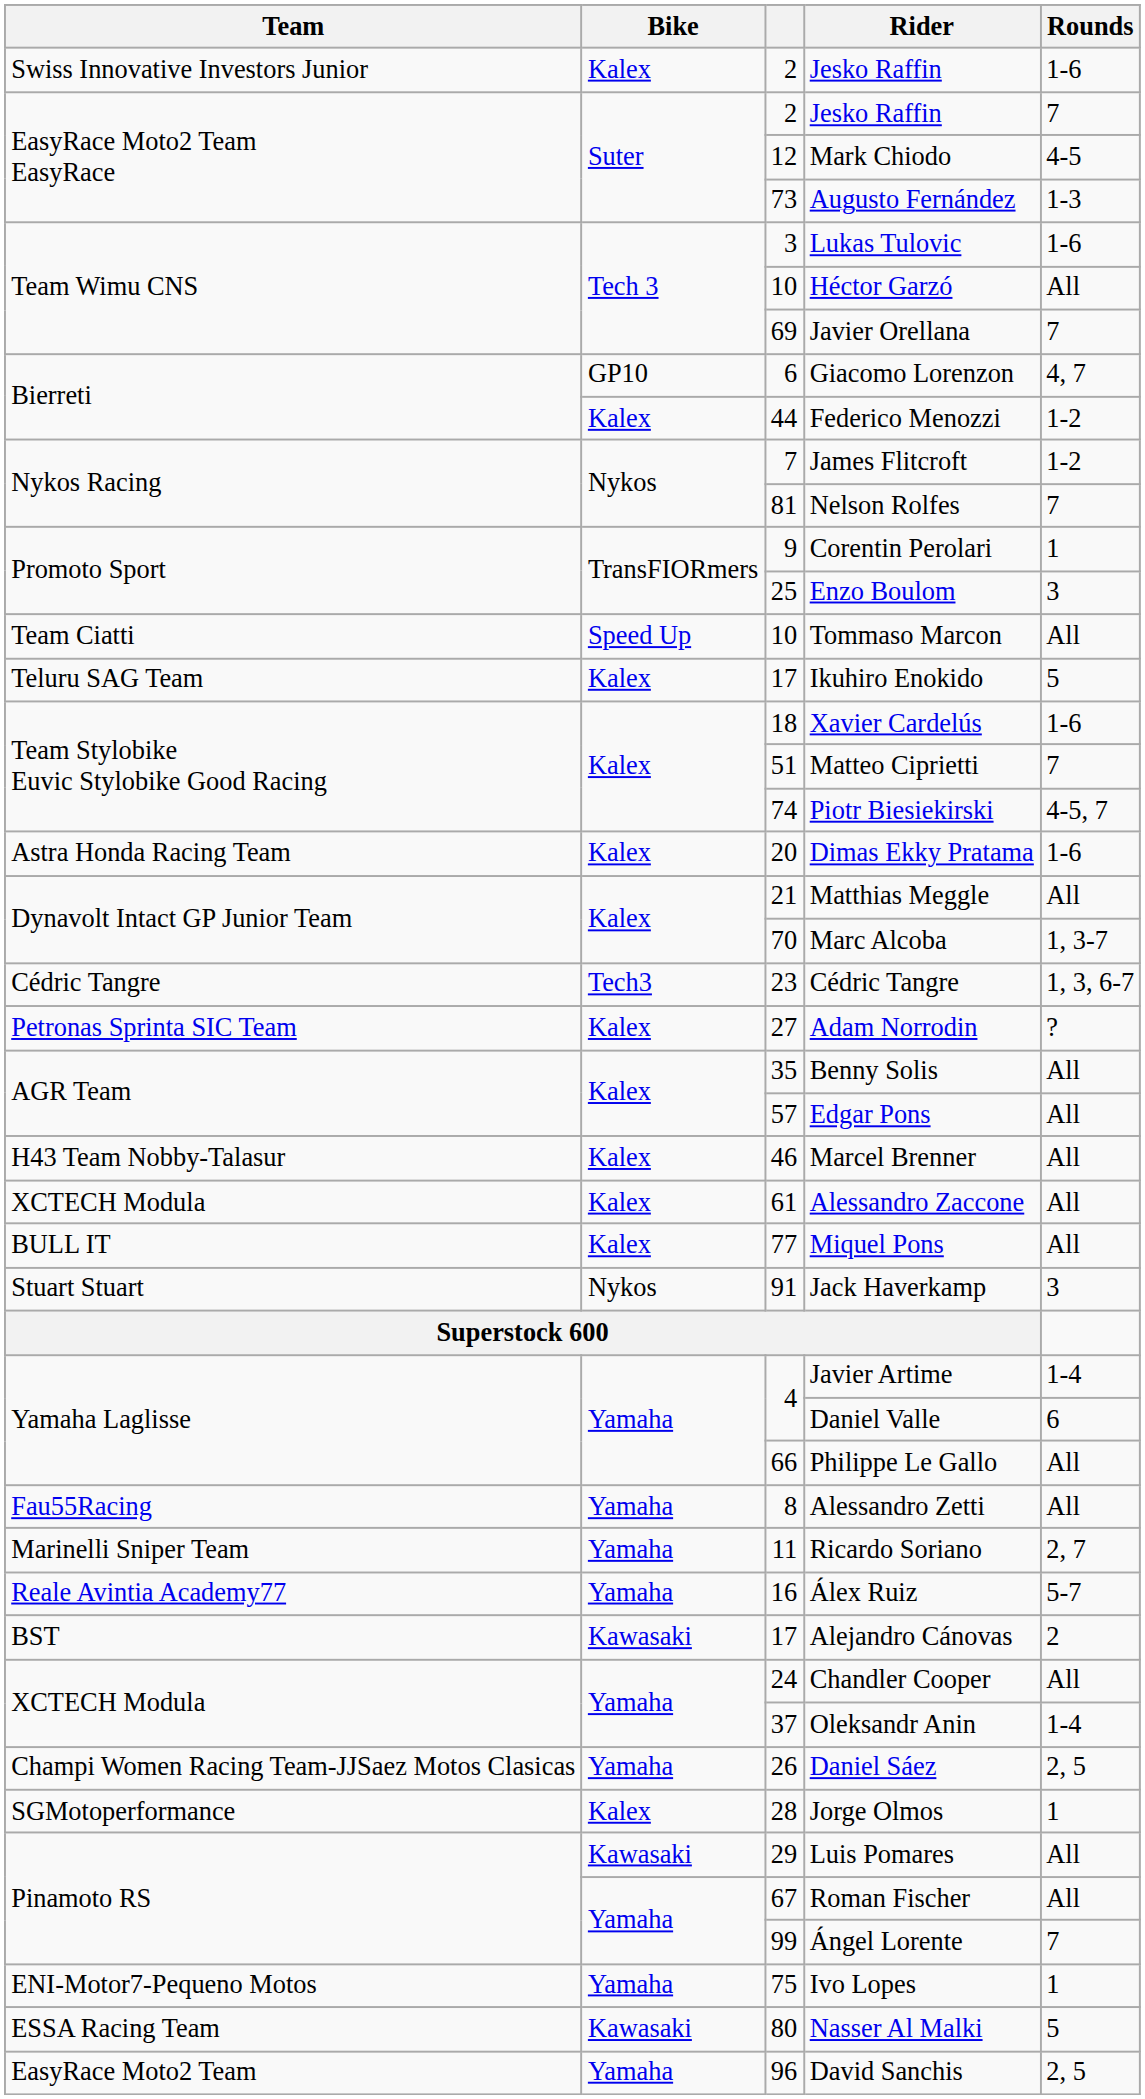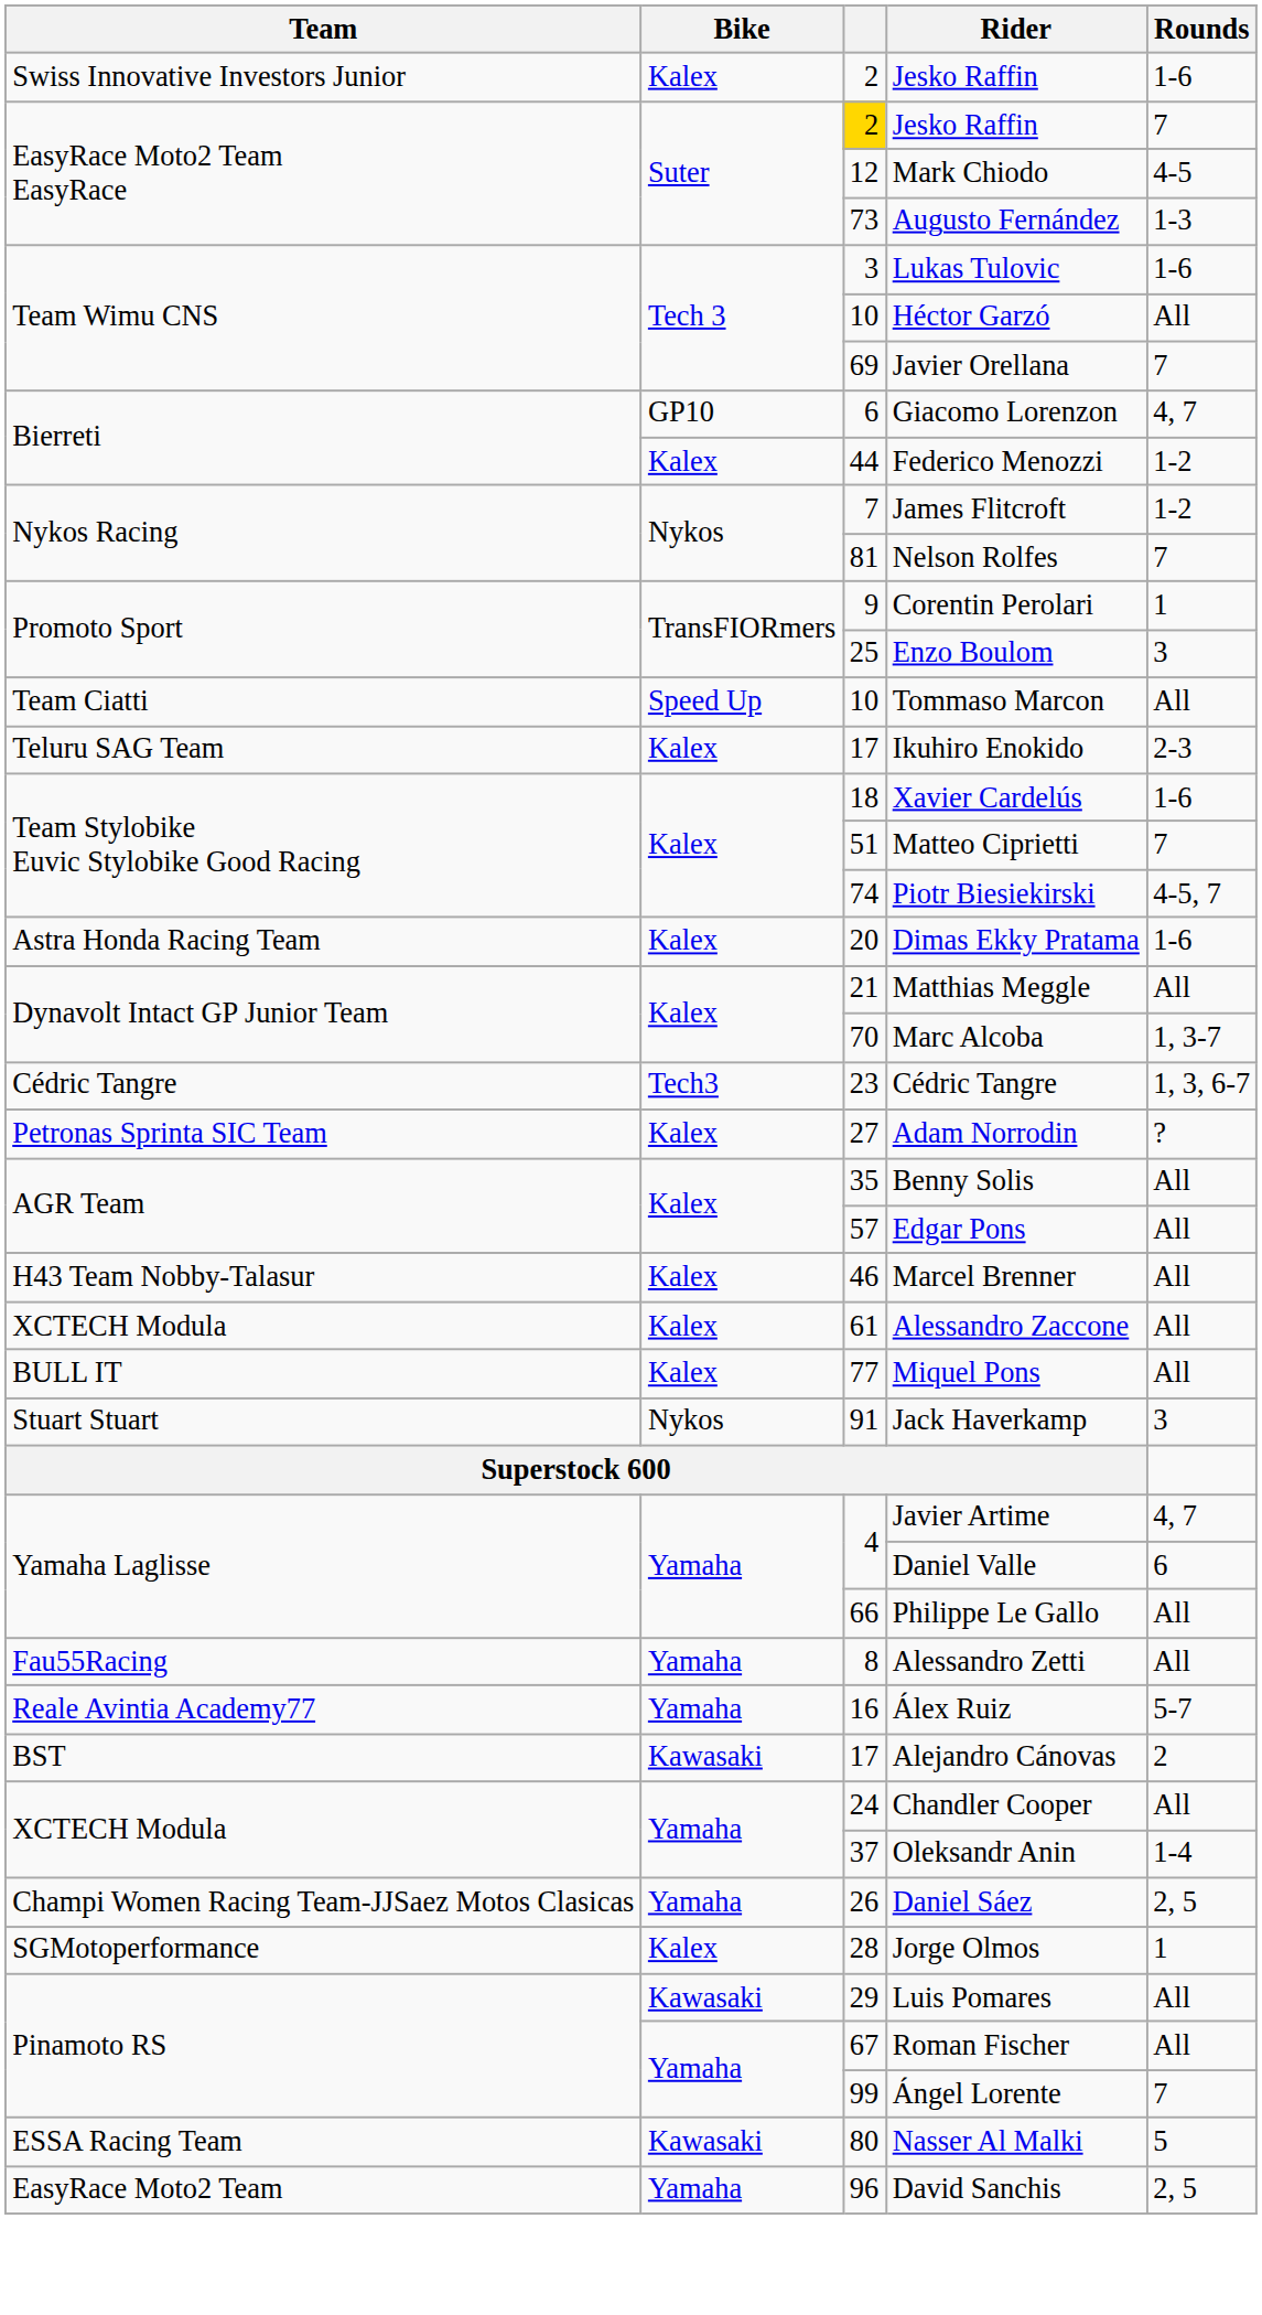EasyRace Moto2 Team EasyRace / Jesko Raffin | column 3: no background -> gold background
Ikuhiro Enokido | Rounds: 5 -> 2-3
Javier Artime | Rounds: 1-4 -> 4, 7
- row: Marinelli Sniper Team | Yamaha | 11 | Ricardo Soriano | 2, 7
- row: ENI-Motor7-Pequeno Motos | Yamaha | 75 | Ivo Lopes | 1
